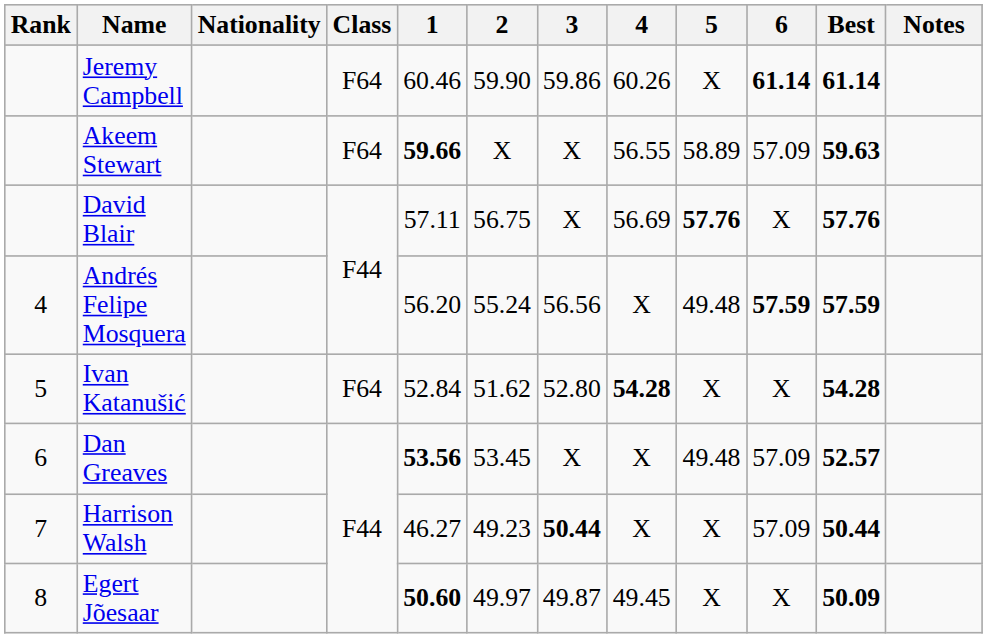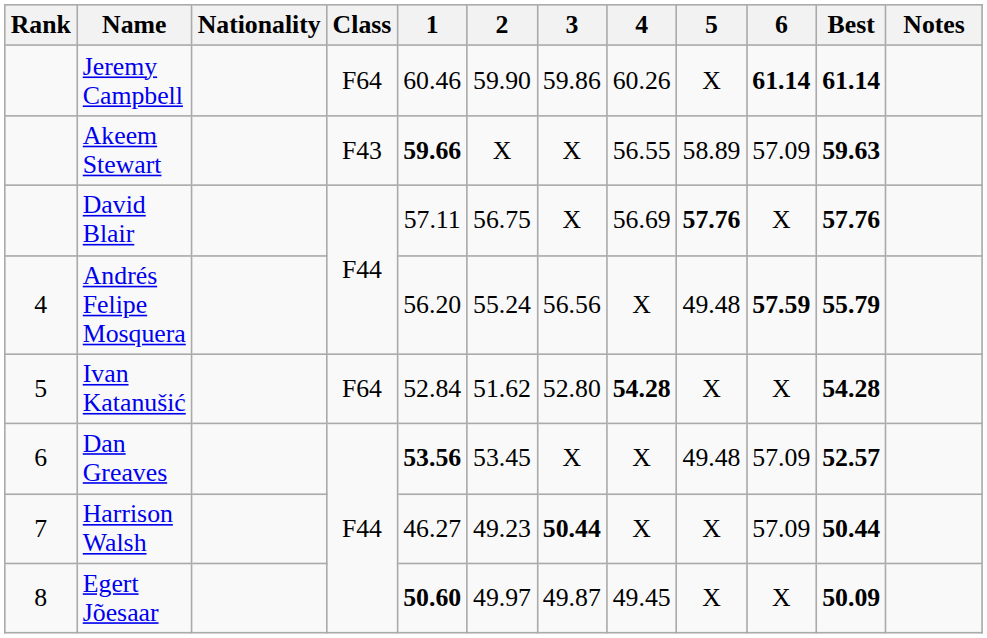Akeem Stewart | Class: F64 -> F43
Andrés Felipe Mosquera | Best: 57.59 -> 55.79
